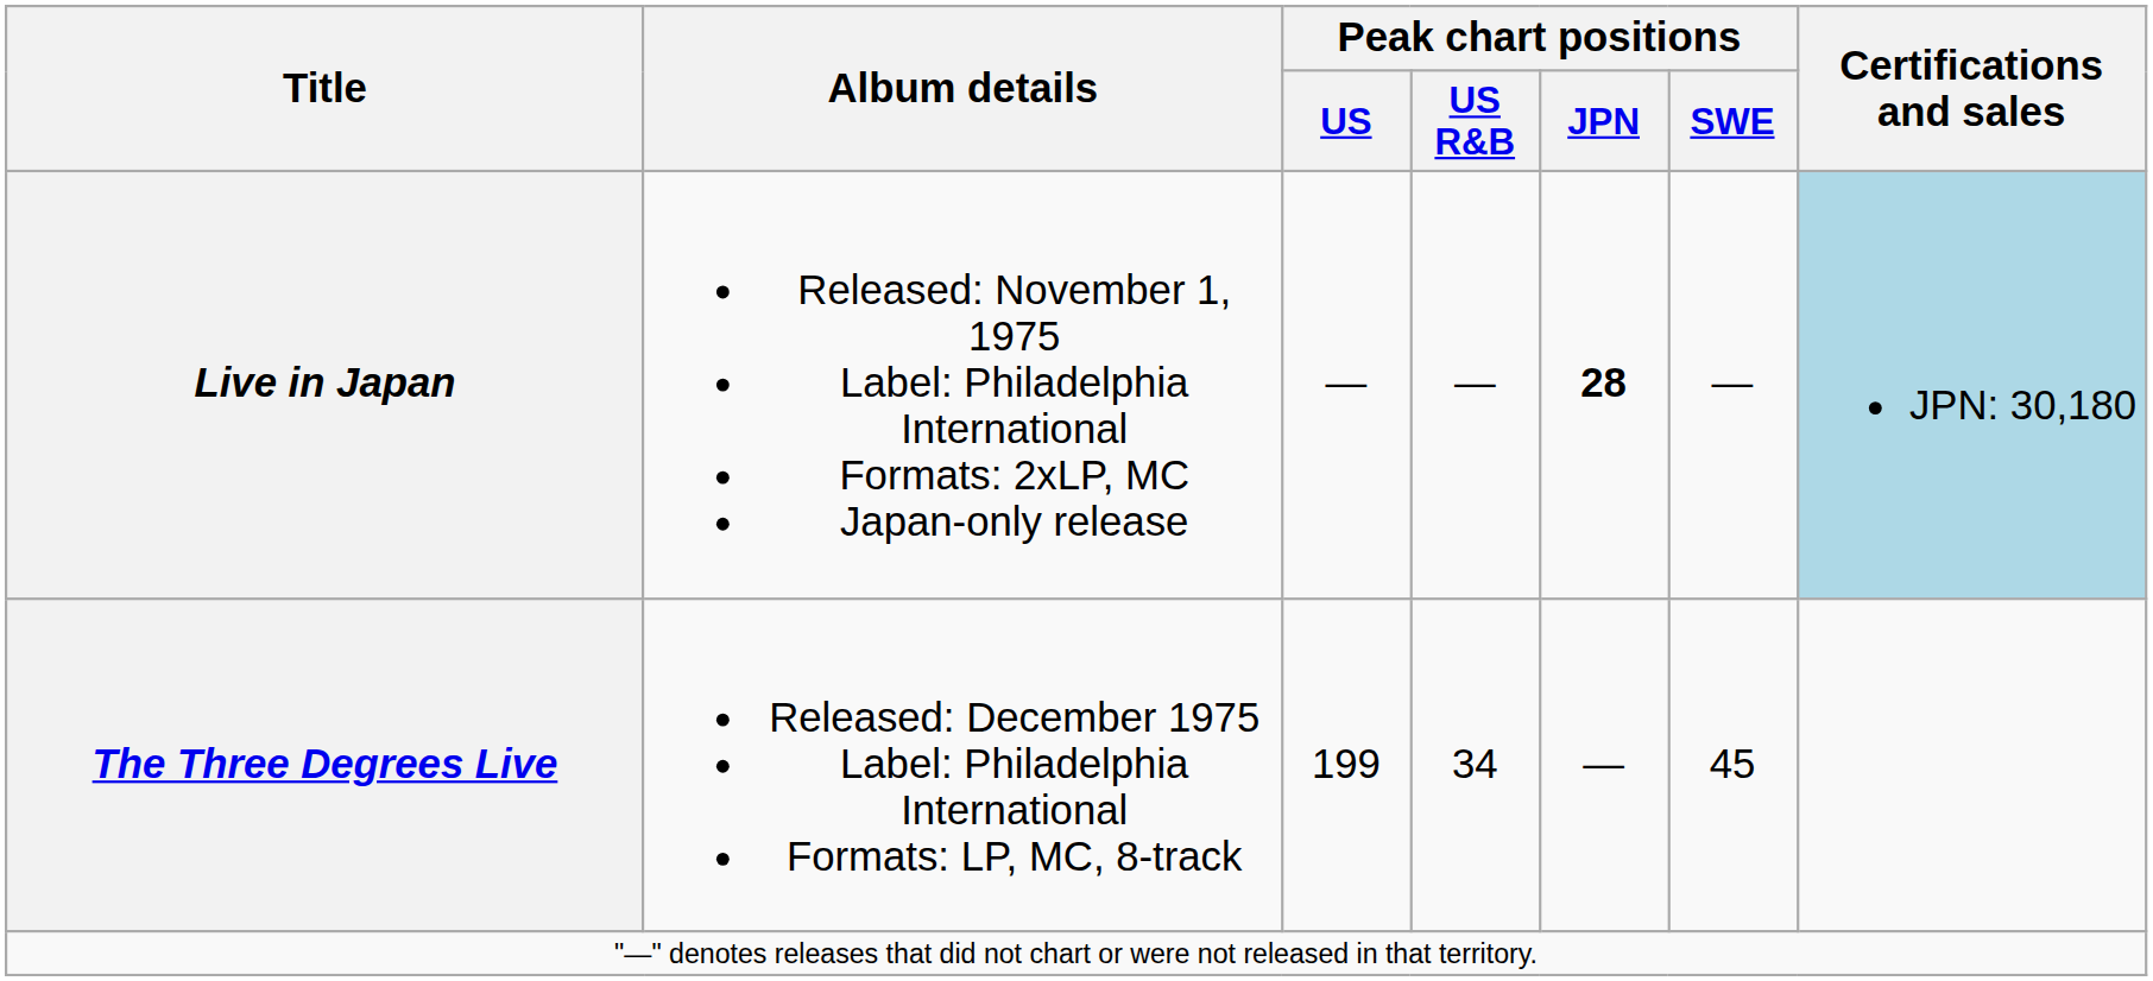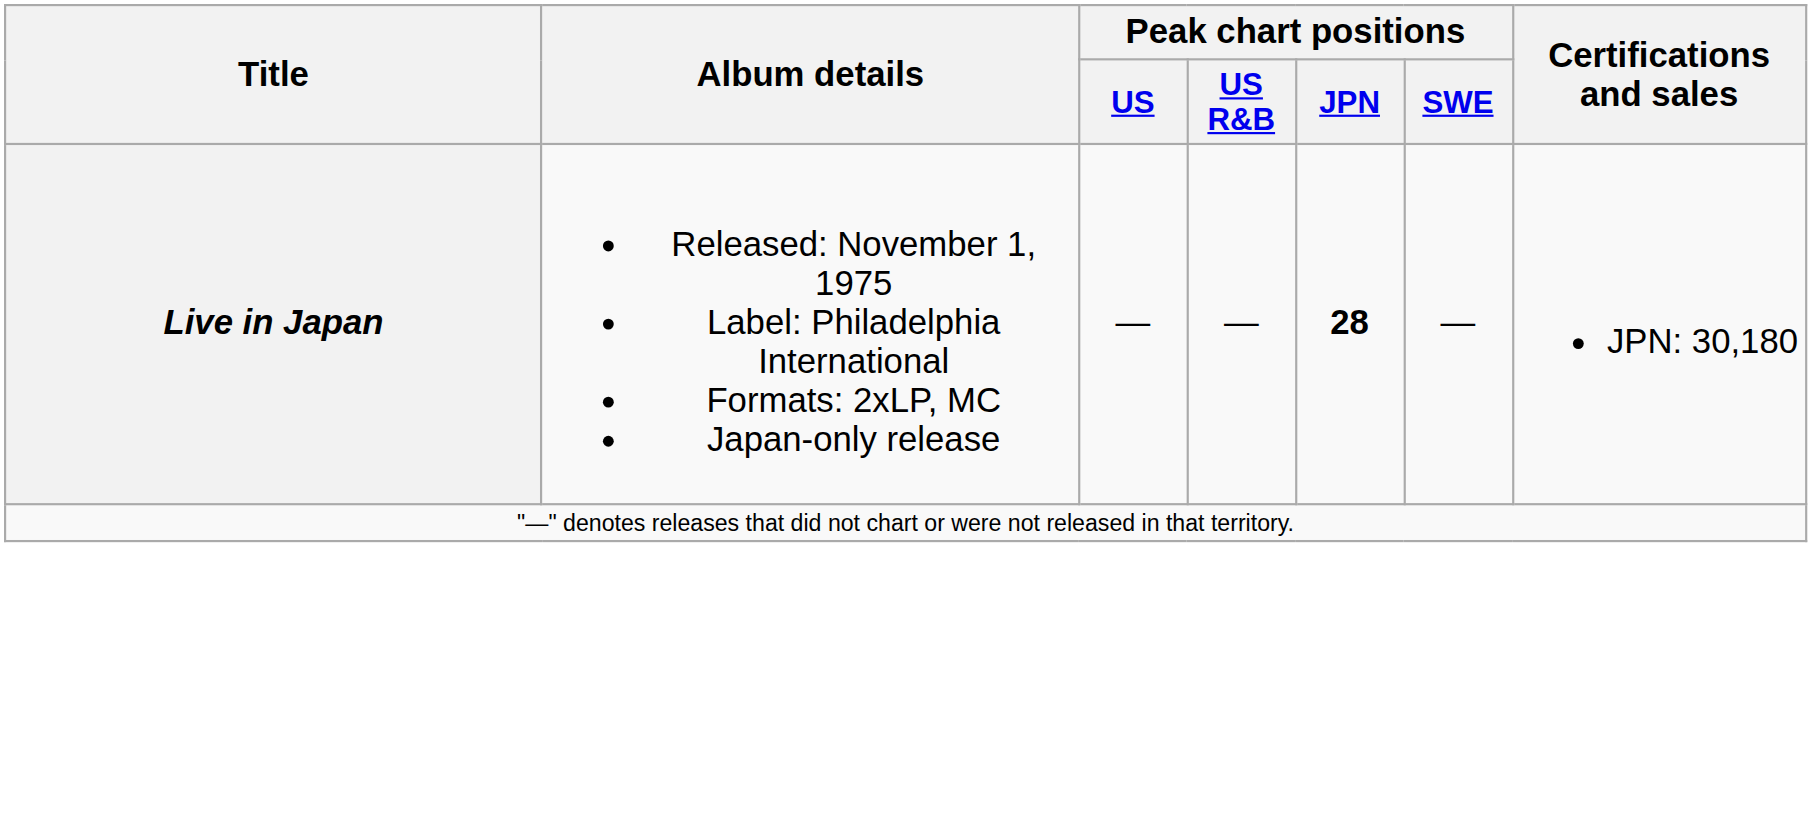Live in Japan | Certifications and sales: lightblue background -> no background
- row: The Three Degrees Live | Released: December 1975 Label: Philadelphia International Formats: LP, MC, 8-track | 199 | 34 | — | 45
